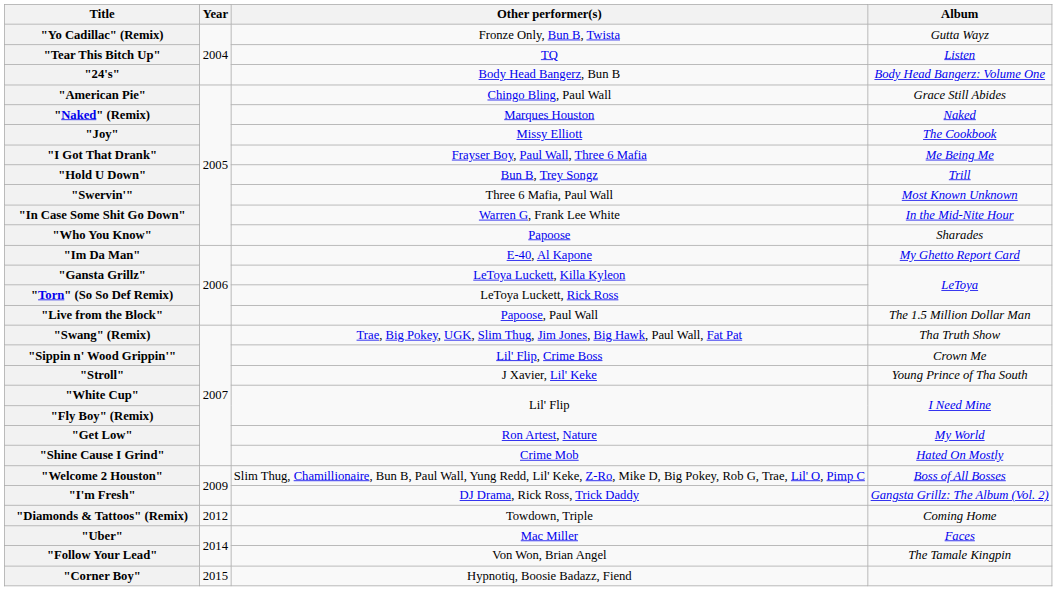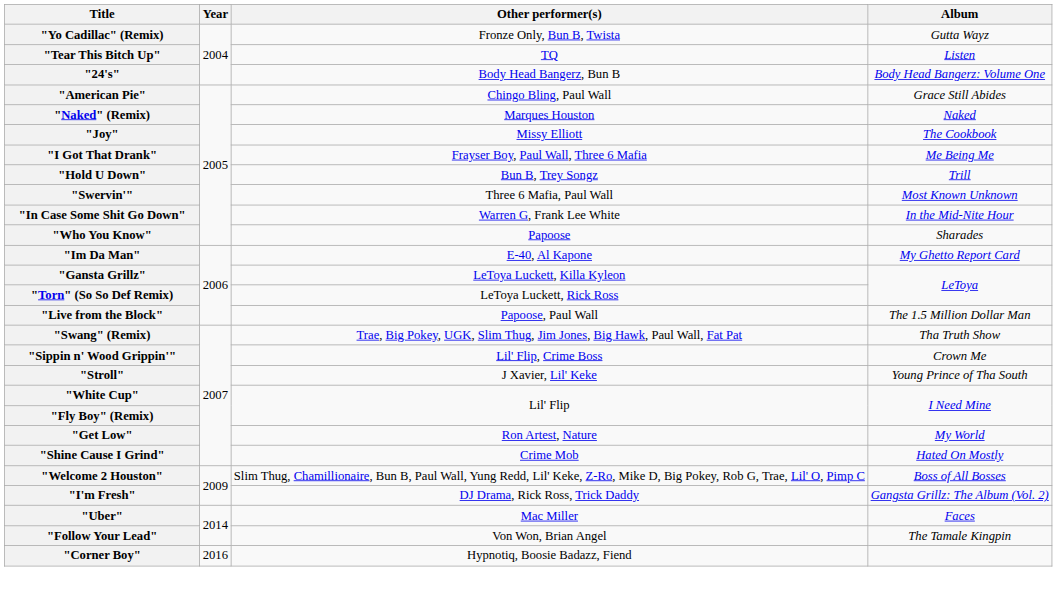- row: "Diamonds & Tattoos" (Remix) | 2012 | Towdown, Triple | Coming Home
"Corner Boy" | Year: 2015 -> 2016
